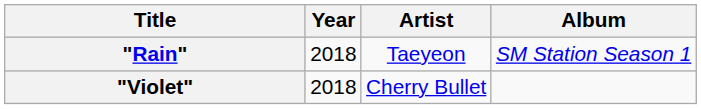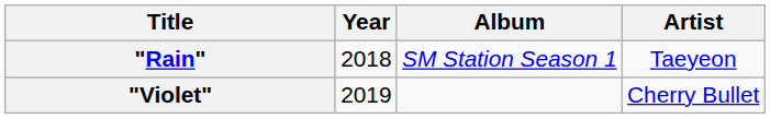columns swapped: Artist <-> Album
"Violet" | Year: 2018 -> 2019
